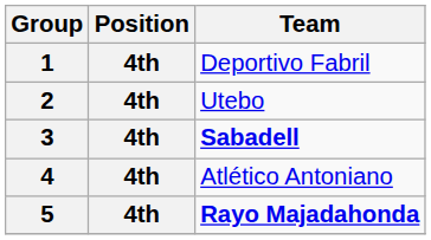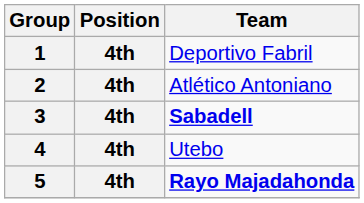2 | Team: Utebo -> Atlético Antoniano
4 | Team: Atlético Antoniano -> Utebo
